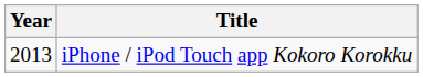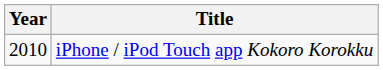iPhone / iPod Touch app Kokoro Korokku | Year: 2013 -> 2010
